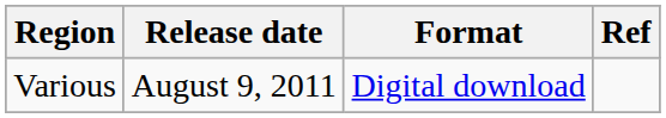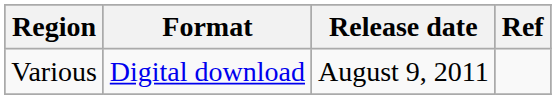columns swapped: Release date <-> Format
